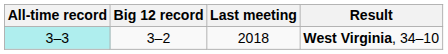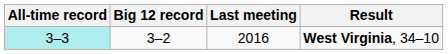West Virginia, 34–10 | Last meeting: 2018 -> 2016
